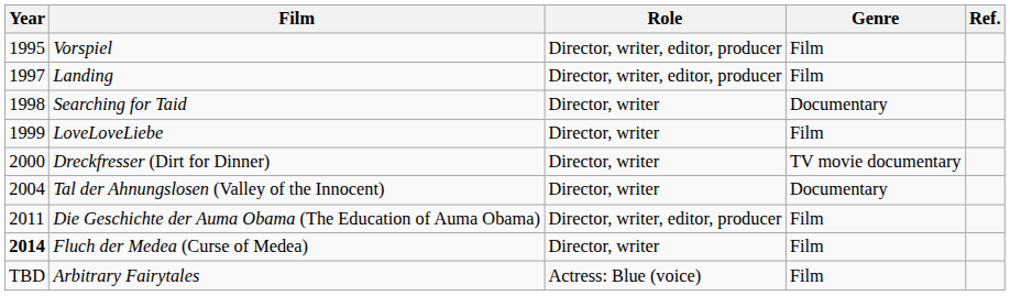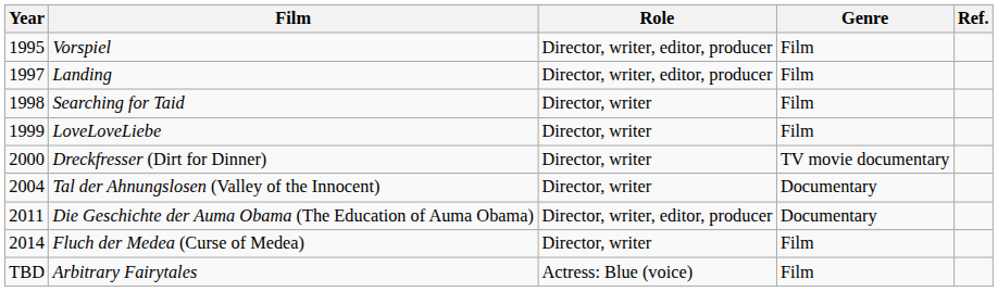Searching for Taid | Genre: Documentary -> Film
Die Geschichte der Auma Obama (The Education of Auma Obama) | Genre: Film -> Documentary
Fluch der Medea (Curse of Medea) | Year: bold -> normal
